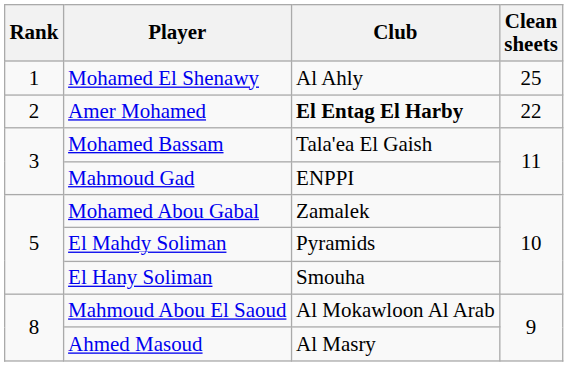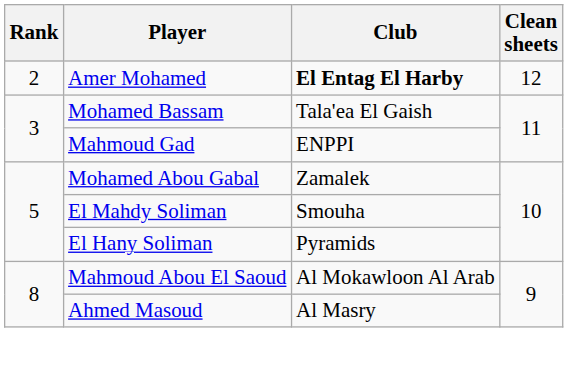- row: 1 | Mohamed El Shenawy | Al Ahly | 25
Amer Mohamed | Clean sheets: 22 -> 12
El Mahdy Soliman | Club: Pyramids -> Smouha
El Hany Soliman | Club: Smouha -> Pyramids
